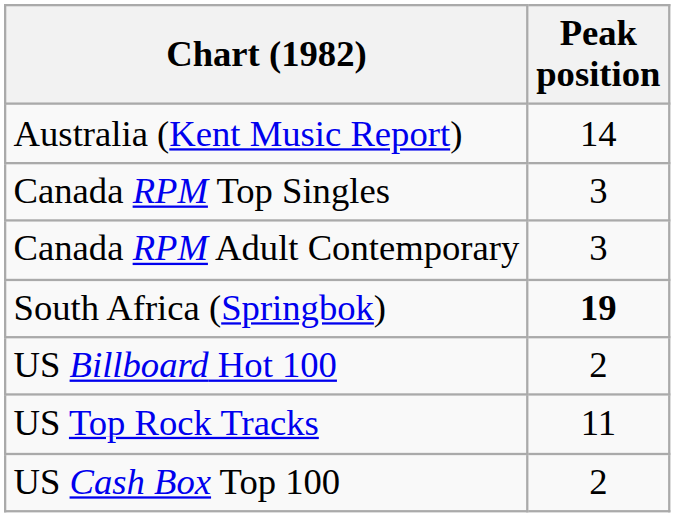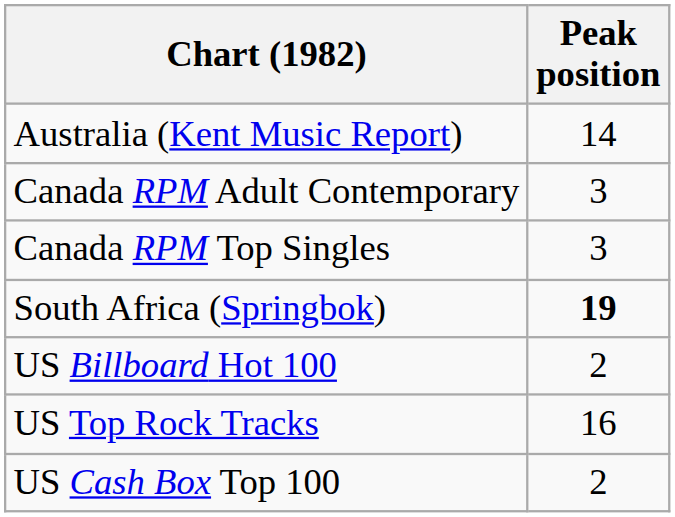rows swapped: Canada RPM Top Singles <-> Canada RPM Adult Contemporary
US Top Rock Tracks | Peak position: 11 -> 16
